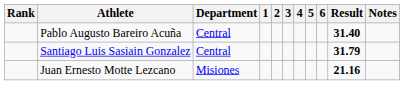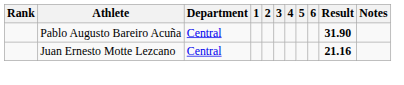Pablo Augusto Bareiro Acuña | Result: 31.40 -> 31.90
- row: Santiago Luis Sasiain Gonzalez | Central | 31.79
Juan Ernesto Motte Lezcano | Department: Misiones -> Central
